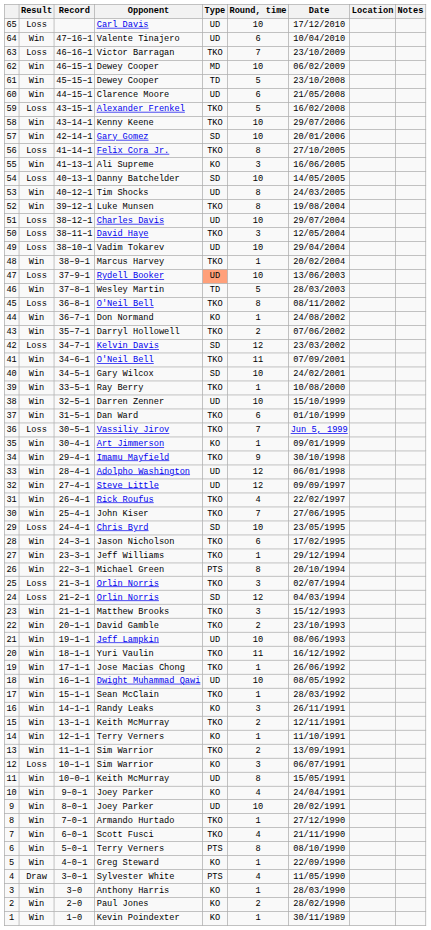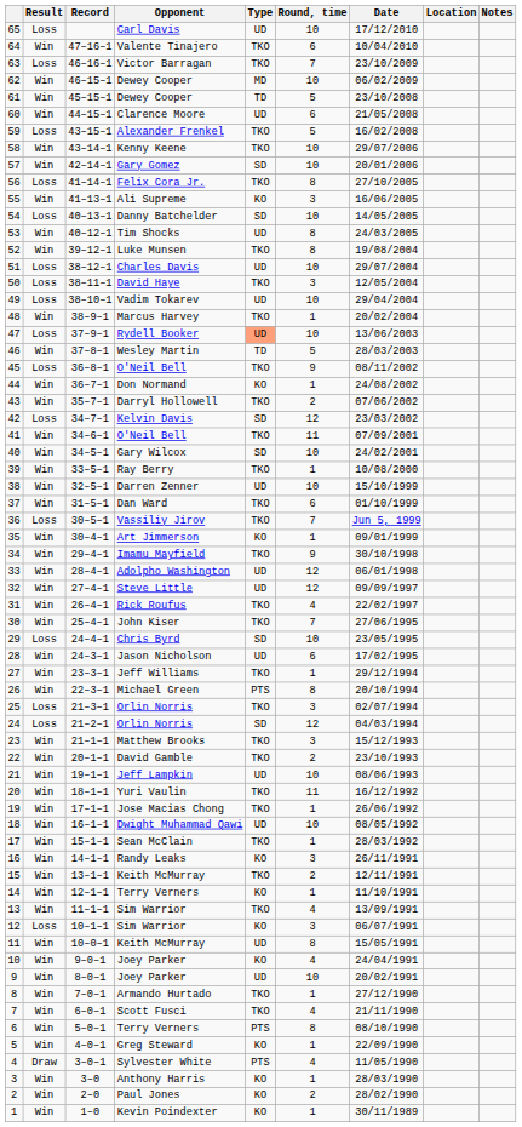64 | Type: UD -> TKO
45 | Round, time: 8 -> 9
28 | Type: TKO -> UD
13 | Round, time: 2 -> 4
